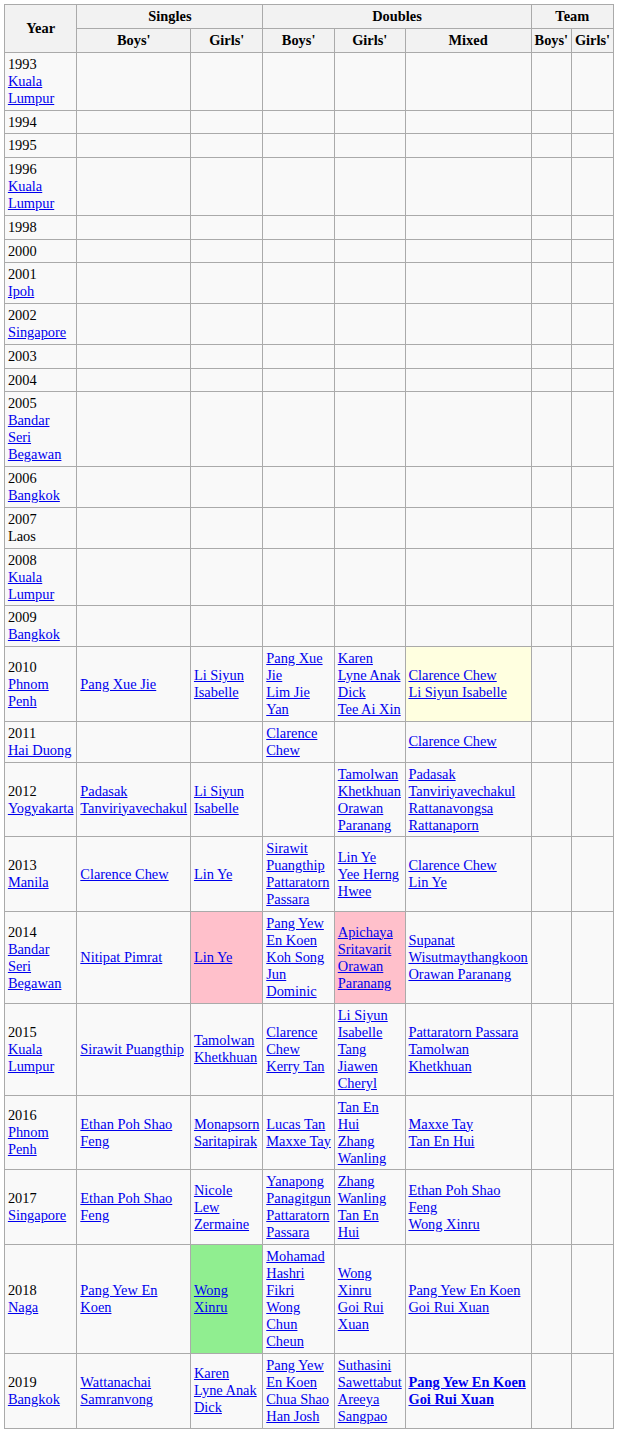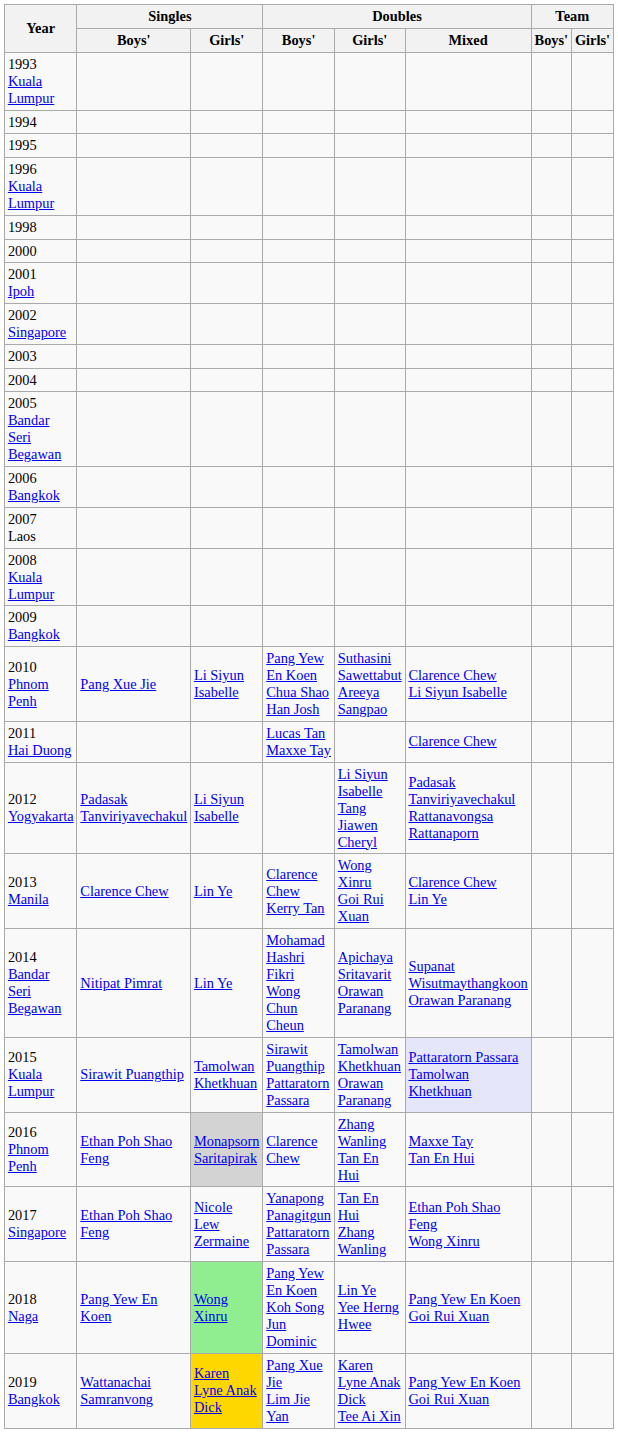2010 Phnom Penh | Doubles / Boys': Pang Xue Jie Lim Jie Yan -> Pang Yew En Koen Chua Shao Han Josh
2010 Phnom Penh | Doubles / Girls': Karen Lyne Anak Dick Tee Ai Xin -> Suthasini Sawettabut Areeya Sangpao
2010 Phnom Penh | Doubles / Mixed: lightyellow background -> no background
2011 Hai Duong | Doubles / Boys': Clarence Chew -> Lucas Tan Maxxe Tay
2012 Yogyakarta | Doubles / Girls': Tamolwan Khetkhuan Orawan Paranang -> Li Siyun Isabelle Tang Jiawen Cheryl
2013 Manila | Doubles / Boys': Sirawit Puangthip Pattaratorn Passara -> Clarence Chew Kerry Tan
2013 Manila | Doubles / Girls': Lin Ye Yee Herng Hwee -> Wong Xinru Goi Rui Xuan
2014 Bandar Seri Begawan | Singles / Girls': pink background -> no background
2014 Bandar Seri Begawan | Doubles / Boys': Pang Yew En Koen Koh Song Jun Dominic -> Mohamad Hashri Fikri Wong Chun Cheun
2014 Bandar Seri Begawan | Doubles / Girls': pink background -> no background
2015 Kuala Lumpur | Doubles / Boys': Clarence Chew Kerry Tan -> Sirawit Puangthip Pattaratorn Passara
2015 Kuala Lumpur | Doubles / Girls': Li Siyun Isabelle Tang Jiawen Cheryl -> Tamolwan Khetkhuan Orawan Paranang
2015 Kuala Lumpur | Doubles / Mixed: no background -> lavender background
2016 Phnom Penh | Singles / Girls': no background -> lightgrey background
2016 Phnom Penh | Doubles / Boys': Lucas Tan Maxxe Tay -> Clarence Chew
2016 Phnom Penh | Doubles / Girls': Tan En Hui Zhang Wanling -> Zhang Wanling Tan En Hui
2017 Singapore | Doubles / Girls': Zhang Wanling Tan En Hui -> Tan En Hui Zhang Wanling
2018 Naga | Doubles / Boys': Mohamad Hashri Fikri Wong Chun Cheun -> Pang Yew En Koen Koh Song Jun Dominic
2018 Naga | Doubles / Girls': Wong Xinru Goi Rui Xuan -> Lin Ye Yee Herng Hwee
2019 Bangkok | Singles / Girls': no background -> gold background
2019 Bangkok | Doubles / Boys': Pang Yew En Koen Chua Shao Han Josh -> Pang Xue Jie Lim Jie Yan
2019 Bangkok | Doubles / Girls': Suthasini Sawettabut Areeya Sangpao -> Karen Lyne Anak Dick Tee Ai Xin
2019 Bangkok | Doubles / Mixed: bold -> normal
